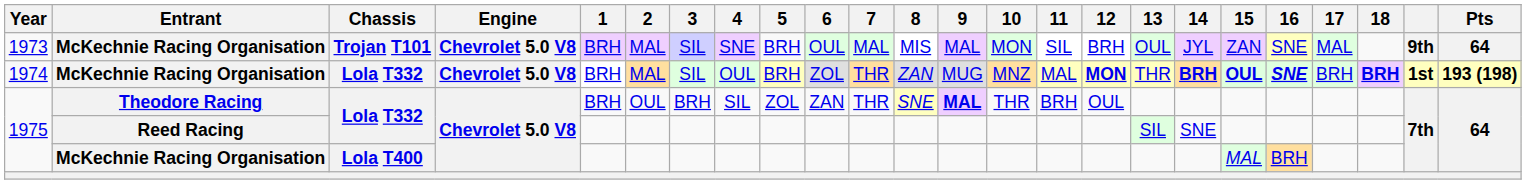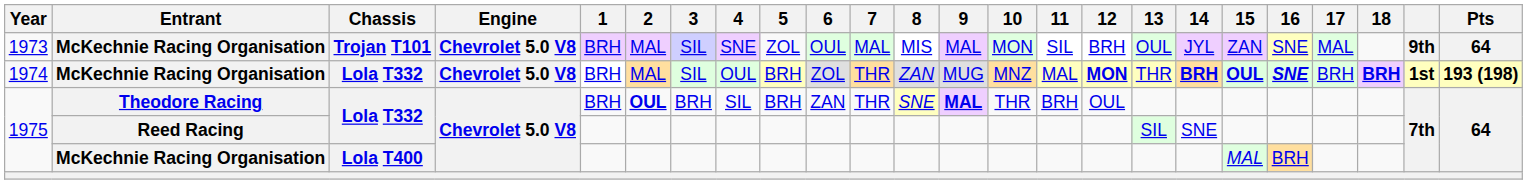1973 | 5: BRH -> ZOL
1975 / Theodore Racing | 2: normal -> bold
1975 / Theodore Racing | 5: ZOL -> BRH
